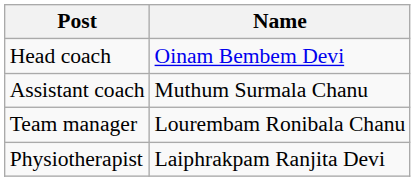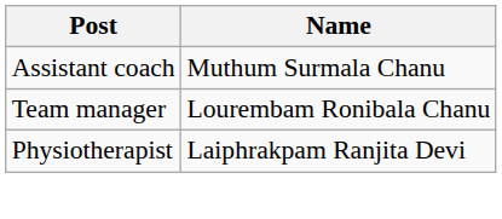- row: Head coach | Oinam Bembem Devi
